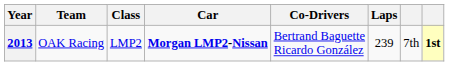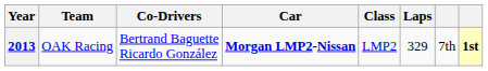columns swapped: Co-Drivers <-> Class
2013 | Laps: 239 -> 329
